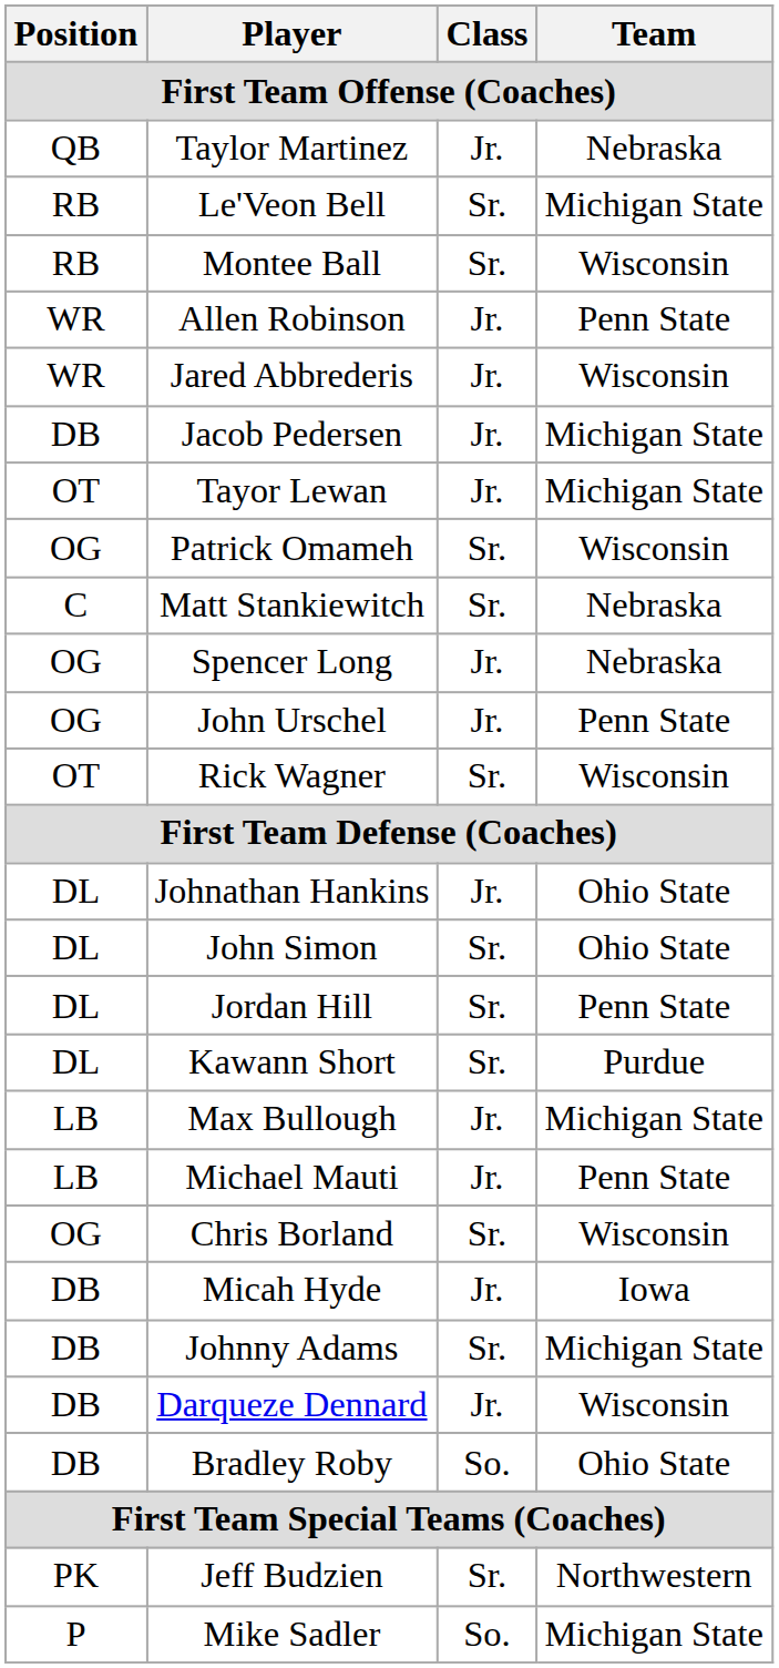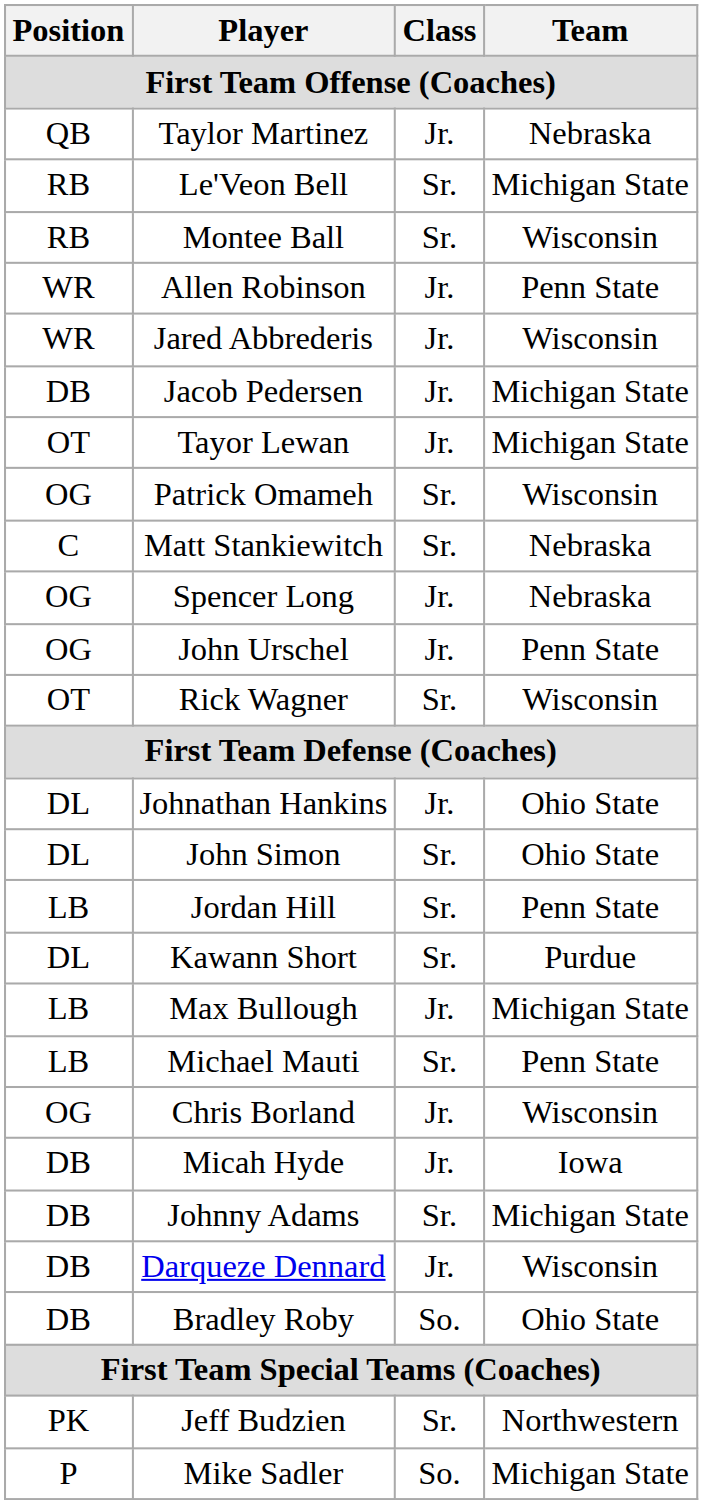Jordan Hill | Position: DL -> LB
Michael Mauti | Class: Jr. -> Sr.
Chris Borland | Class: Sr. -> Jr.
